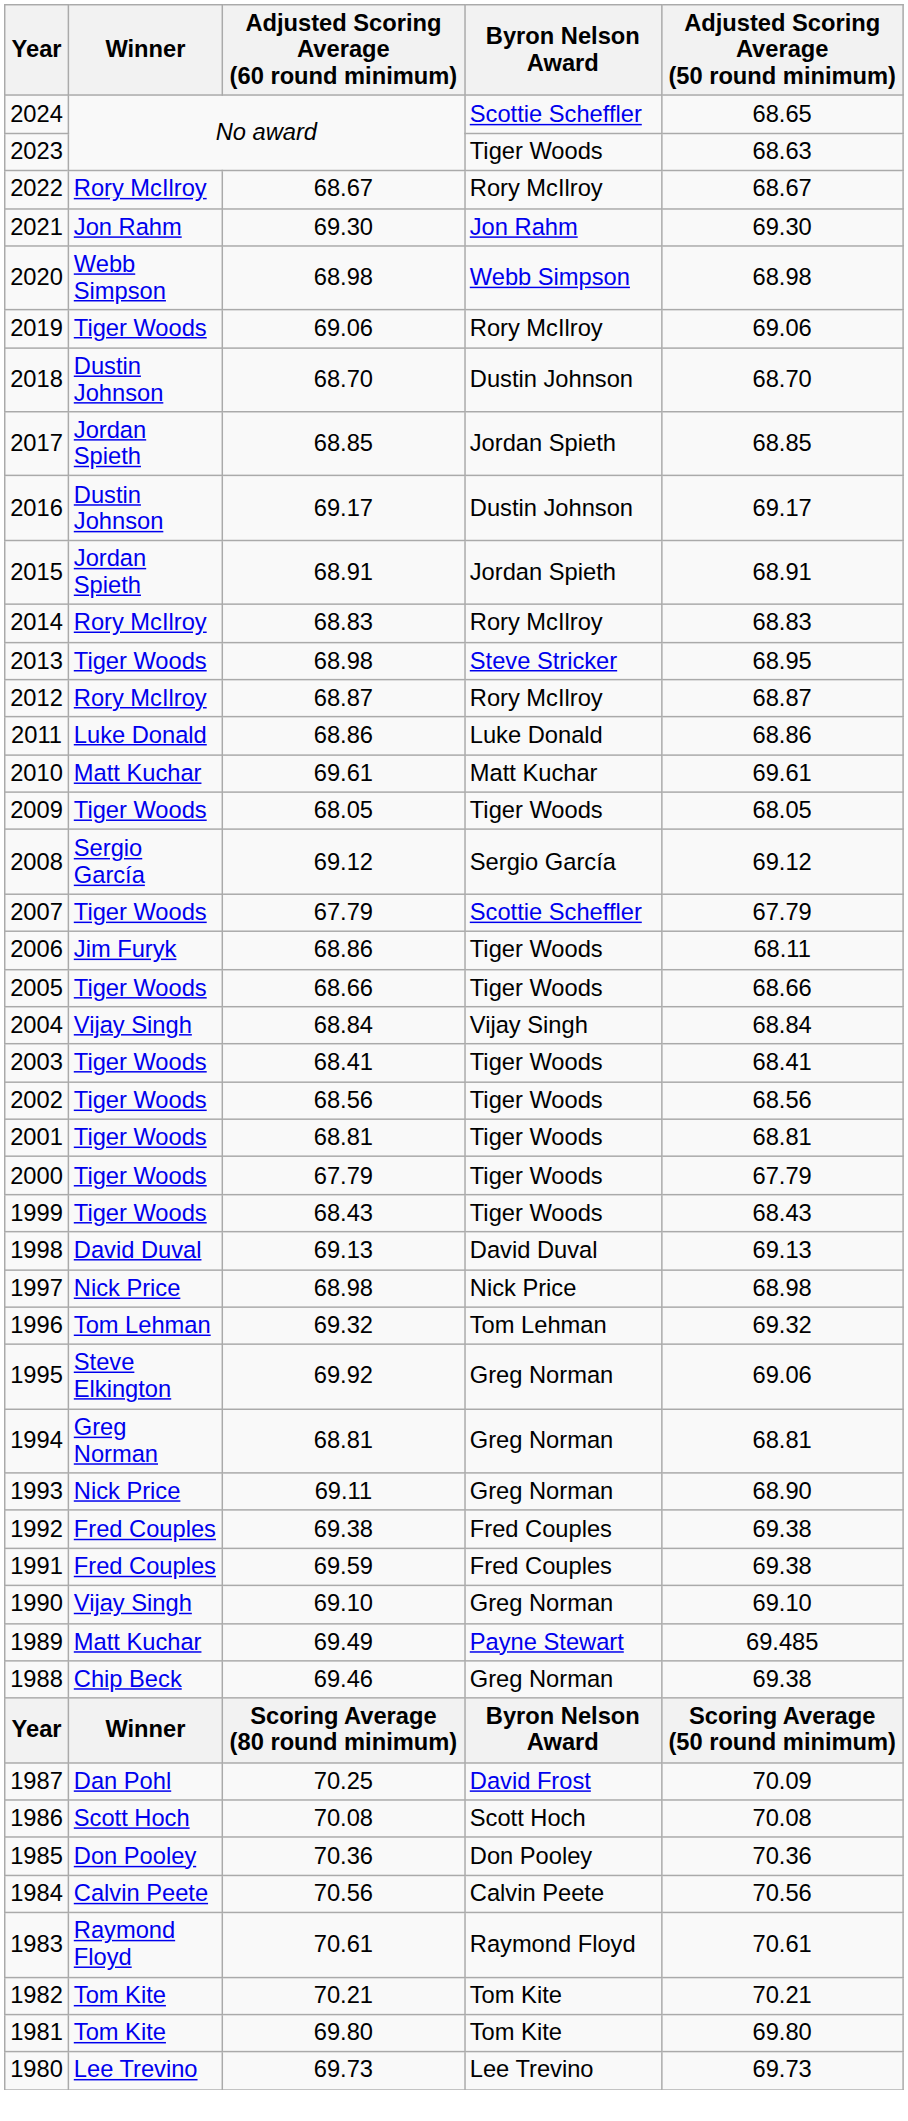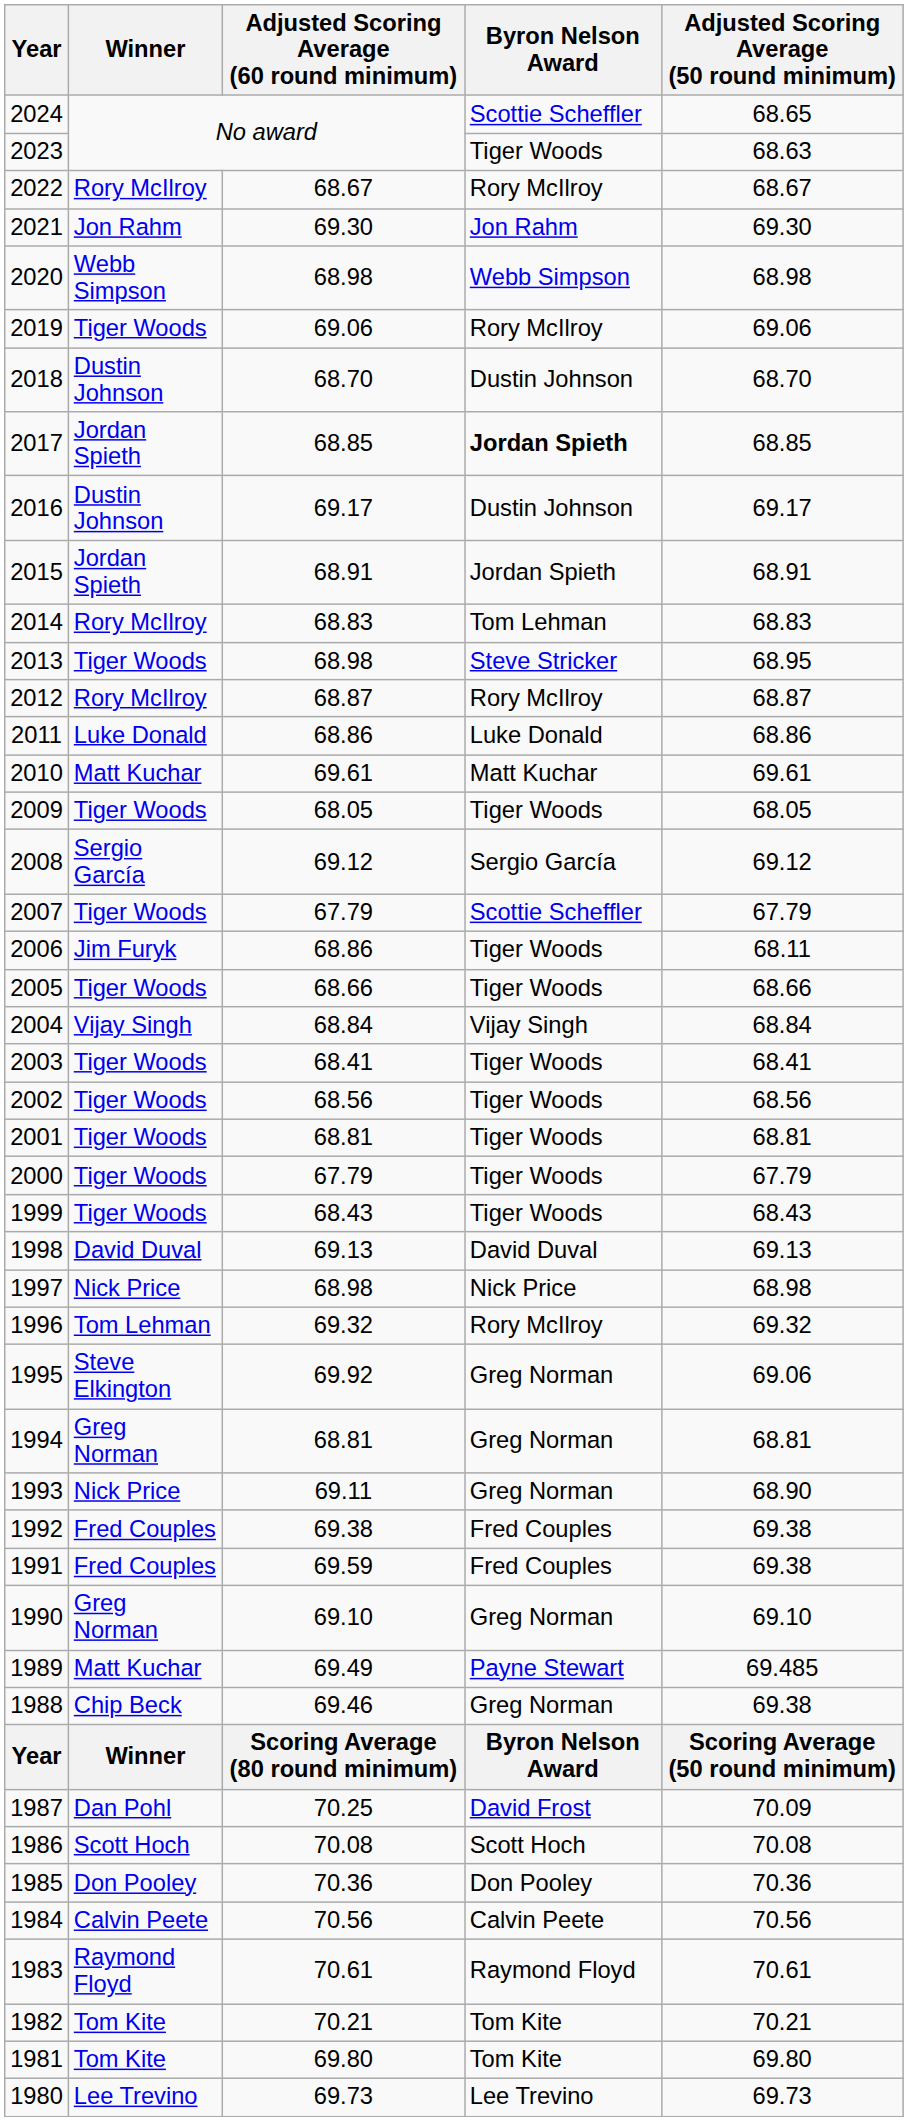2017 | Byron Nelson Award: normal -> bold
2014 | Byron Nelson Award: Rory McIlroy -> Tom Lehman
1996 | Byron Nelson Award: Tom Lehman -> Rory McIlroy
1990 | Winner: Vijay Singh -> Greg Norman
